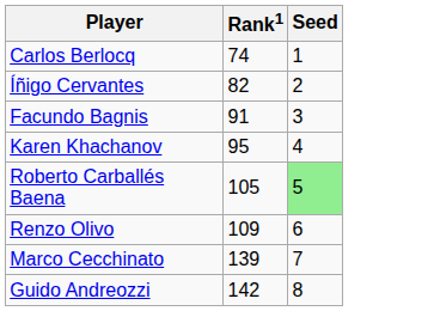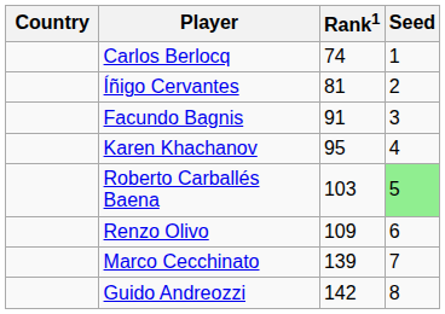+ column: Country
Íñigo Cervantes | Rank1: 82 -> 81
Roberto Carballés Baena | Rank1: 105 -> 103
